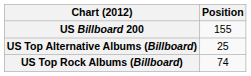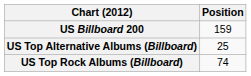US Billboard 200 | Position: 155 -> 159
